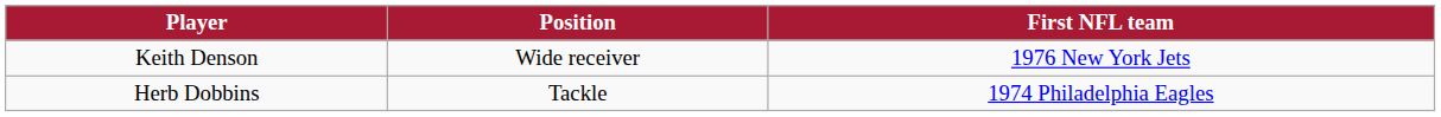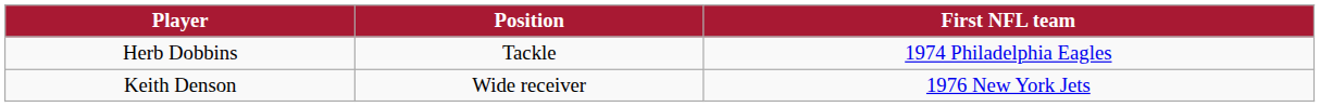rows swapped: Herb Dobbins <-> Keith Denson
